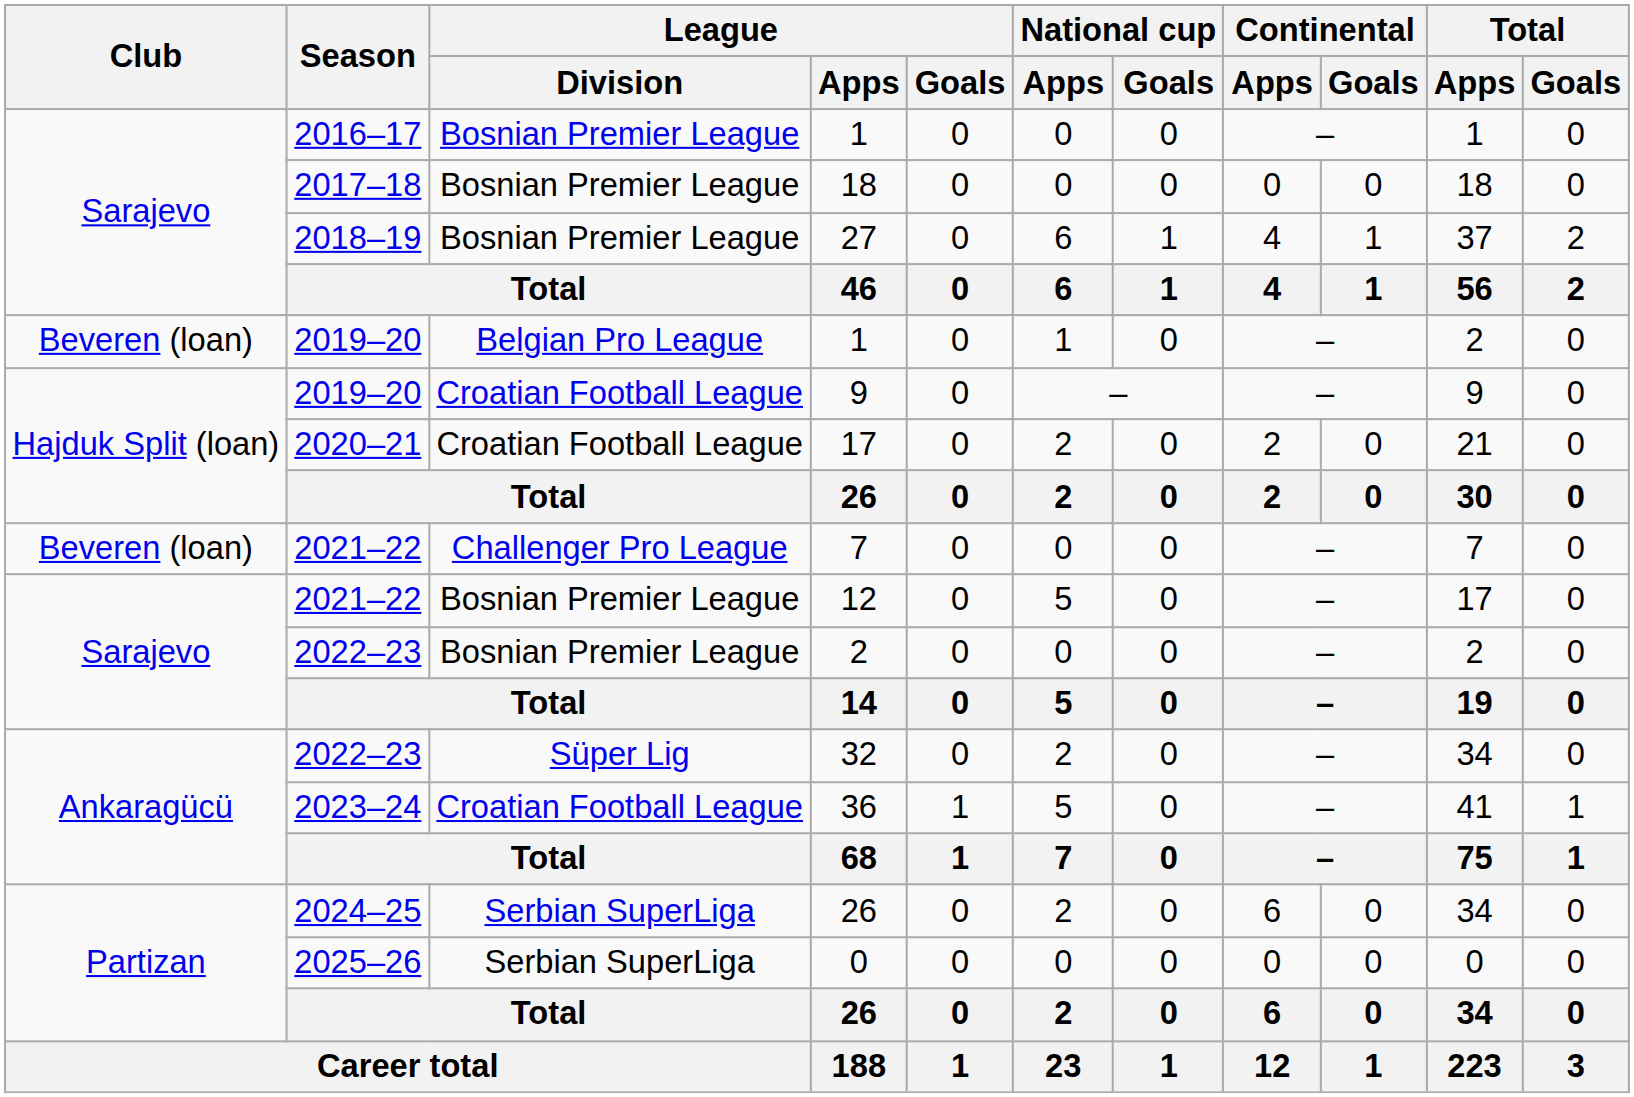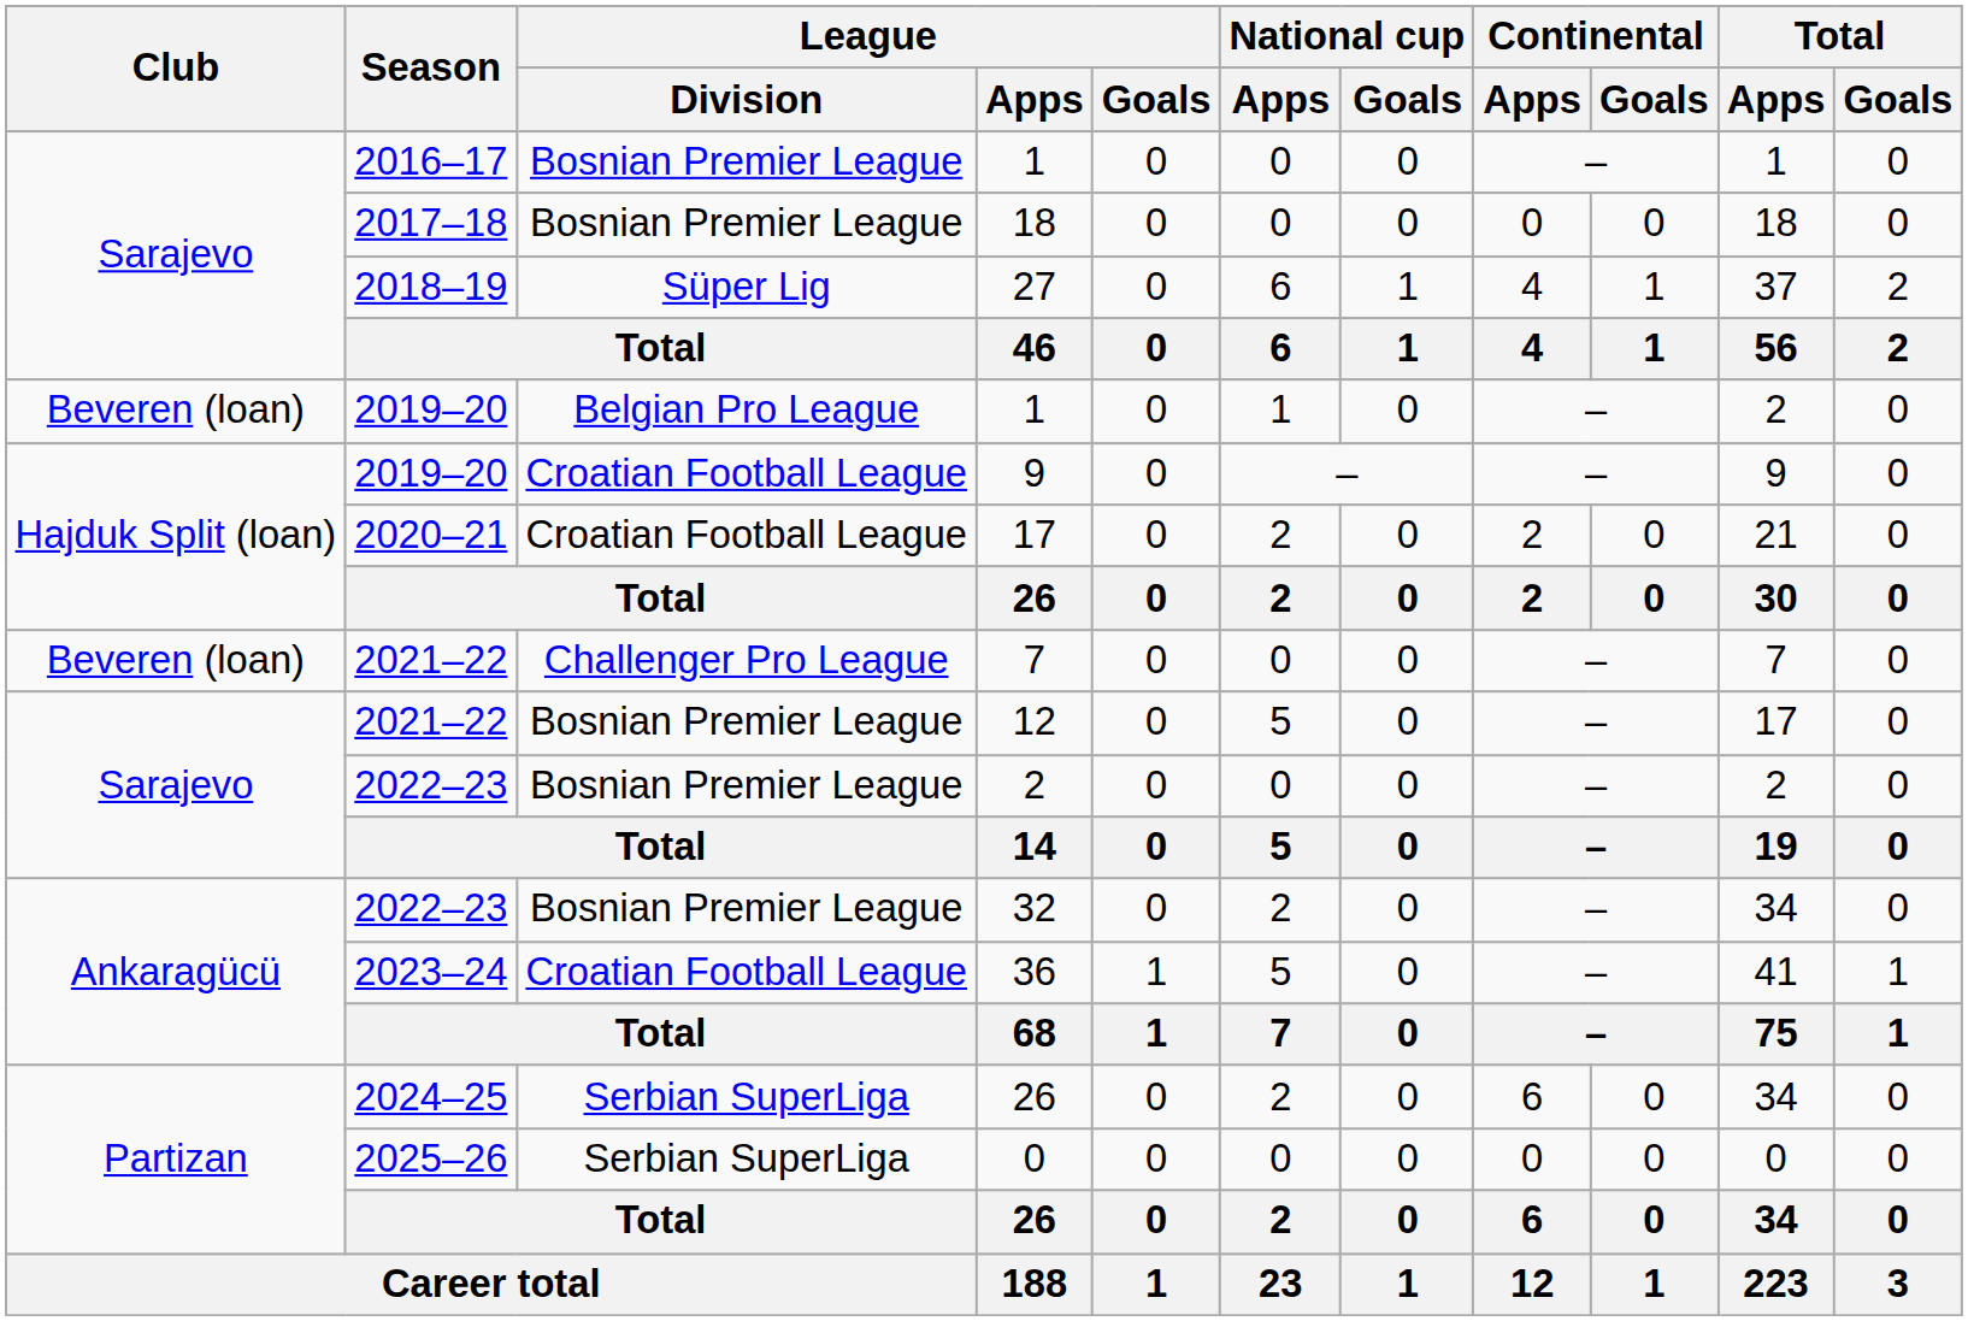27 | League / Division: Bosnian Premier League -> Süper Lig
32 | League / Division: Süper Lig -> Bosnian Premier League
